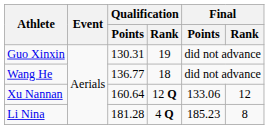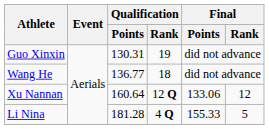Li Nina | Final / Points: 185.23 -> 155.33
Li Nina | Final / Rank: 8 -> 5
